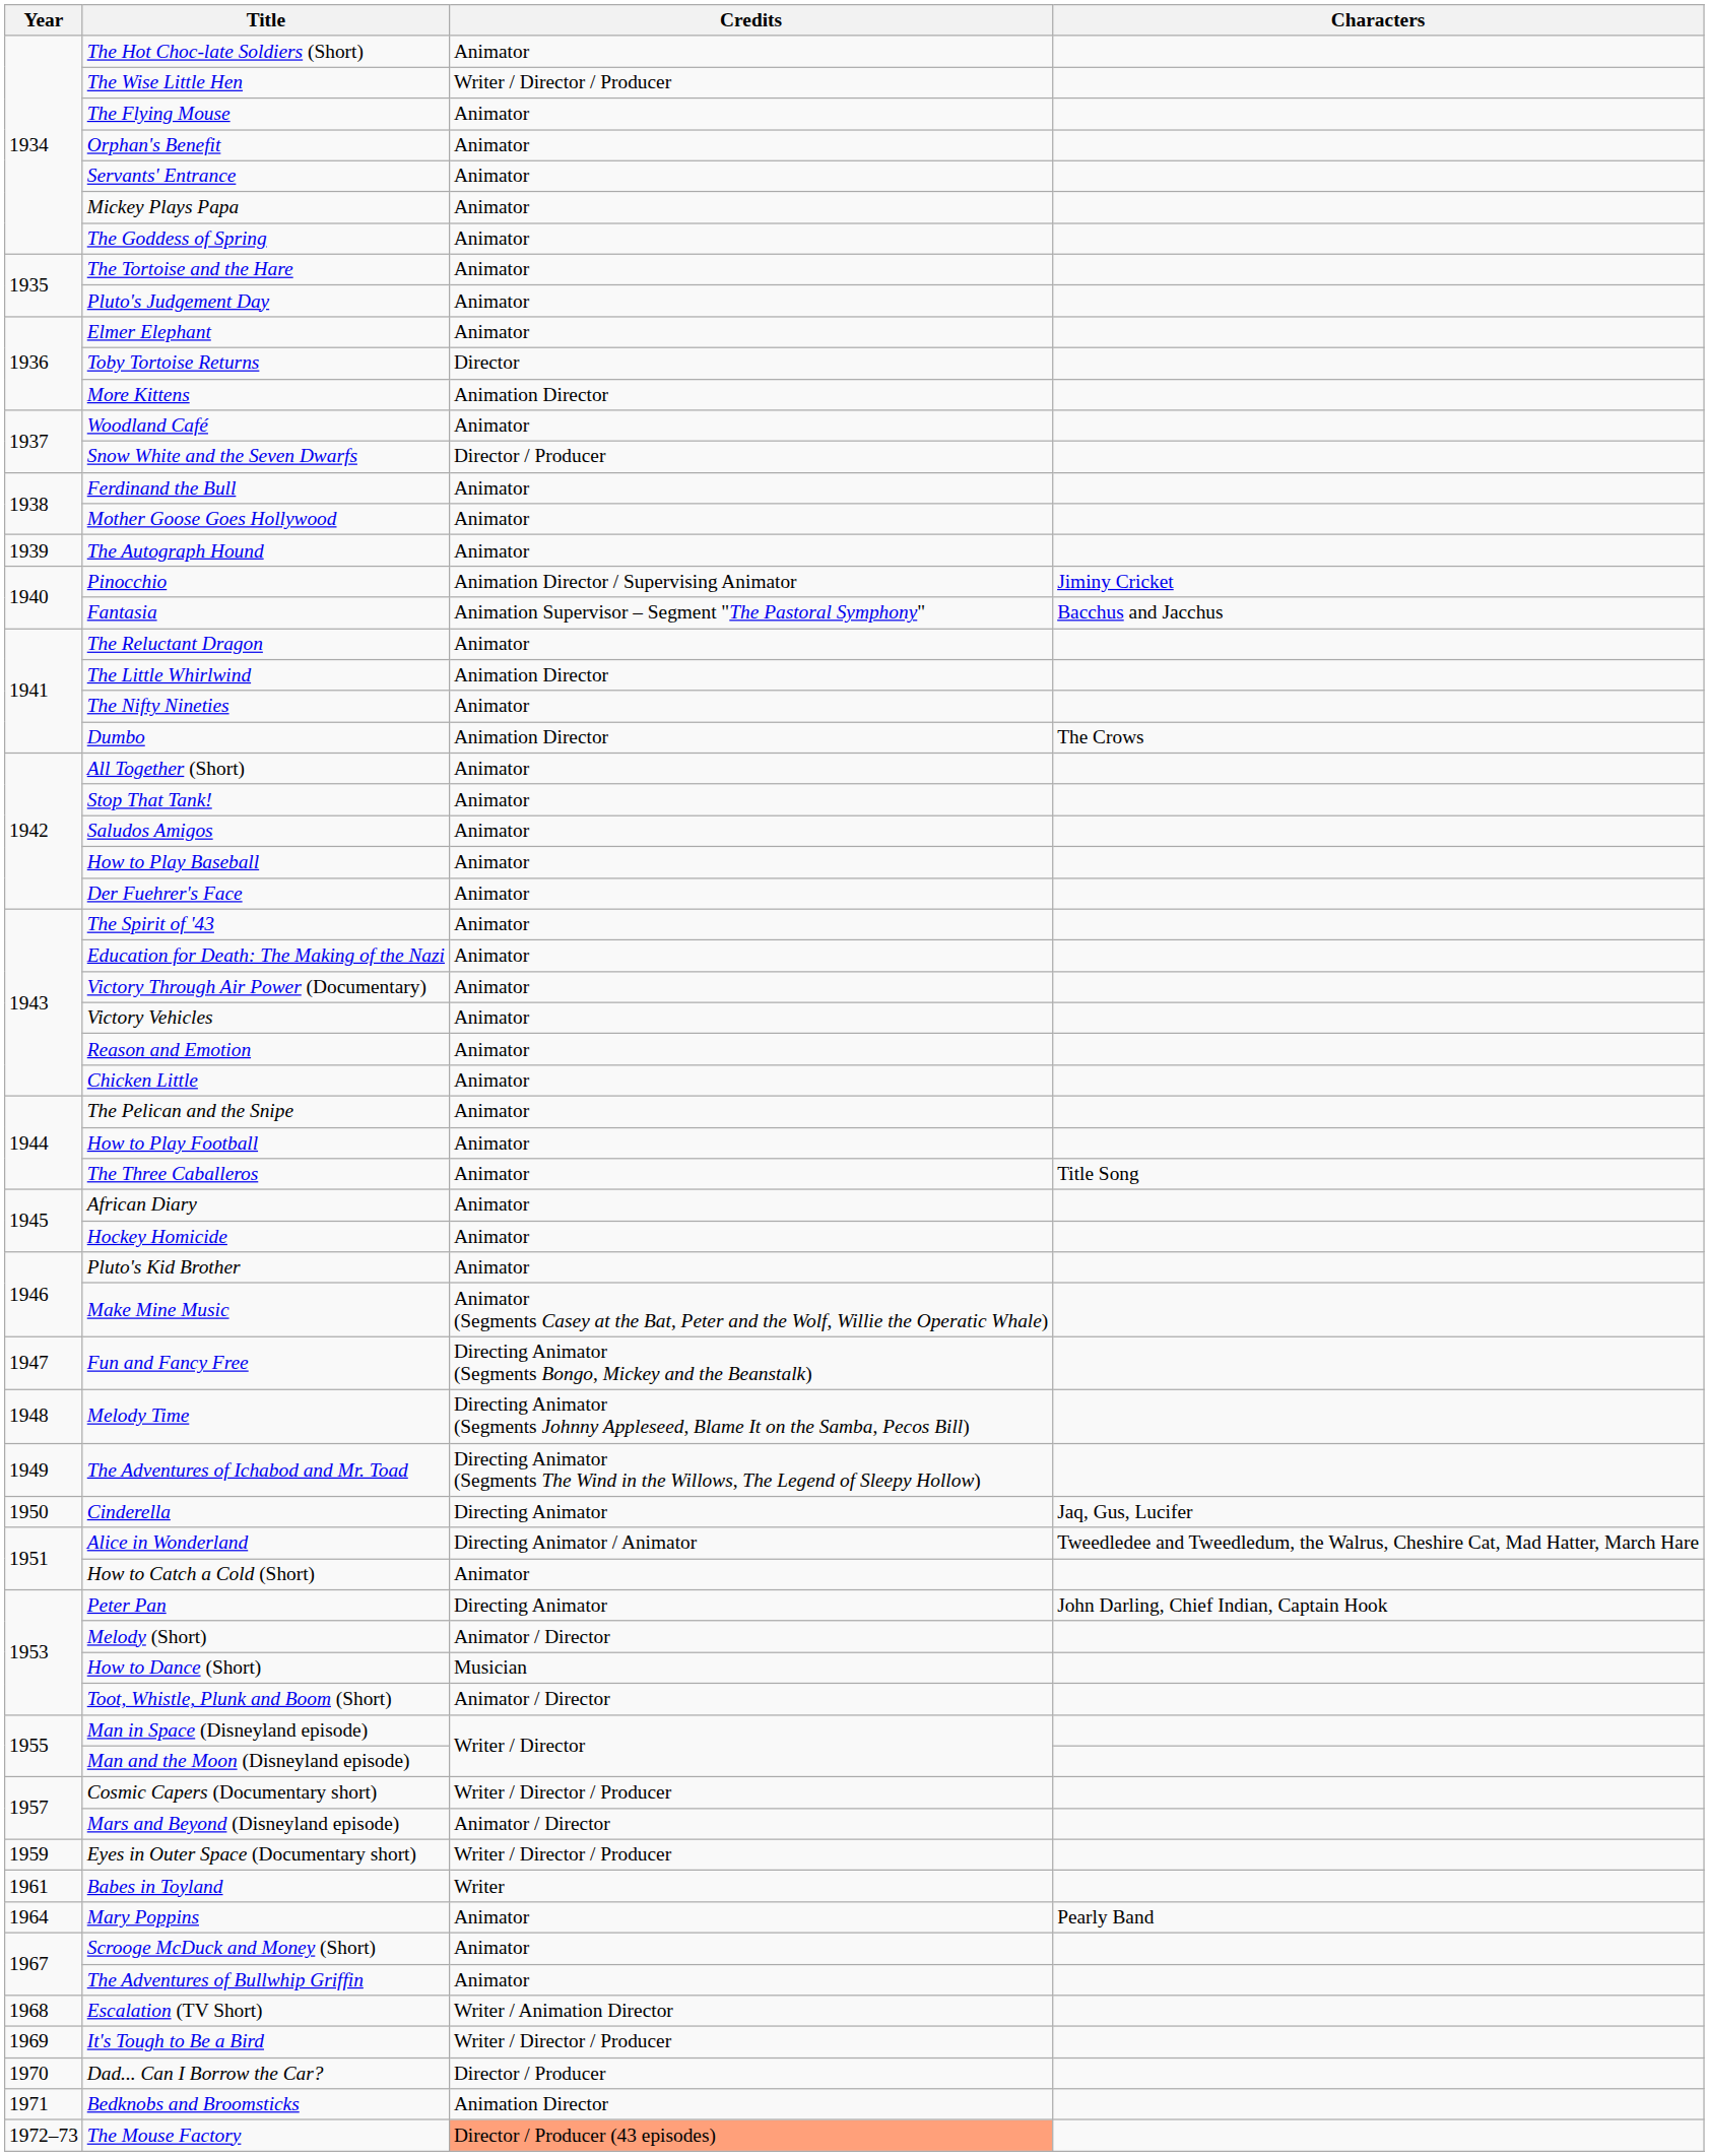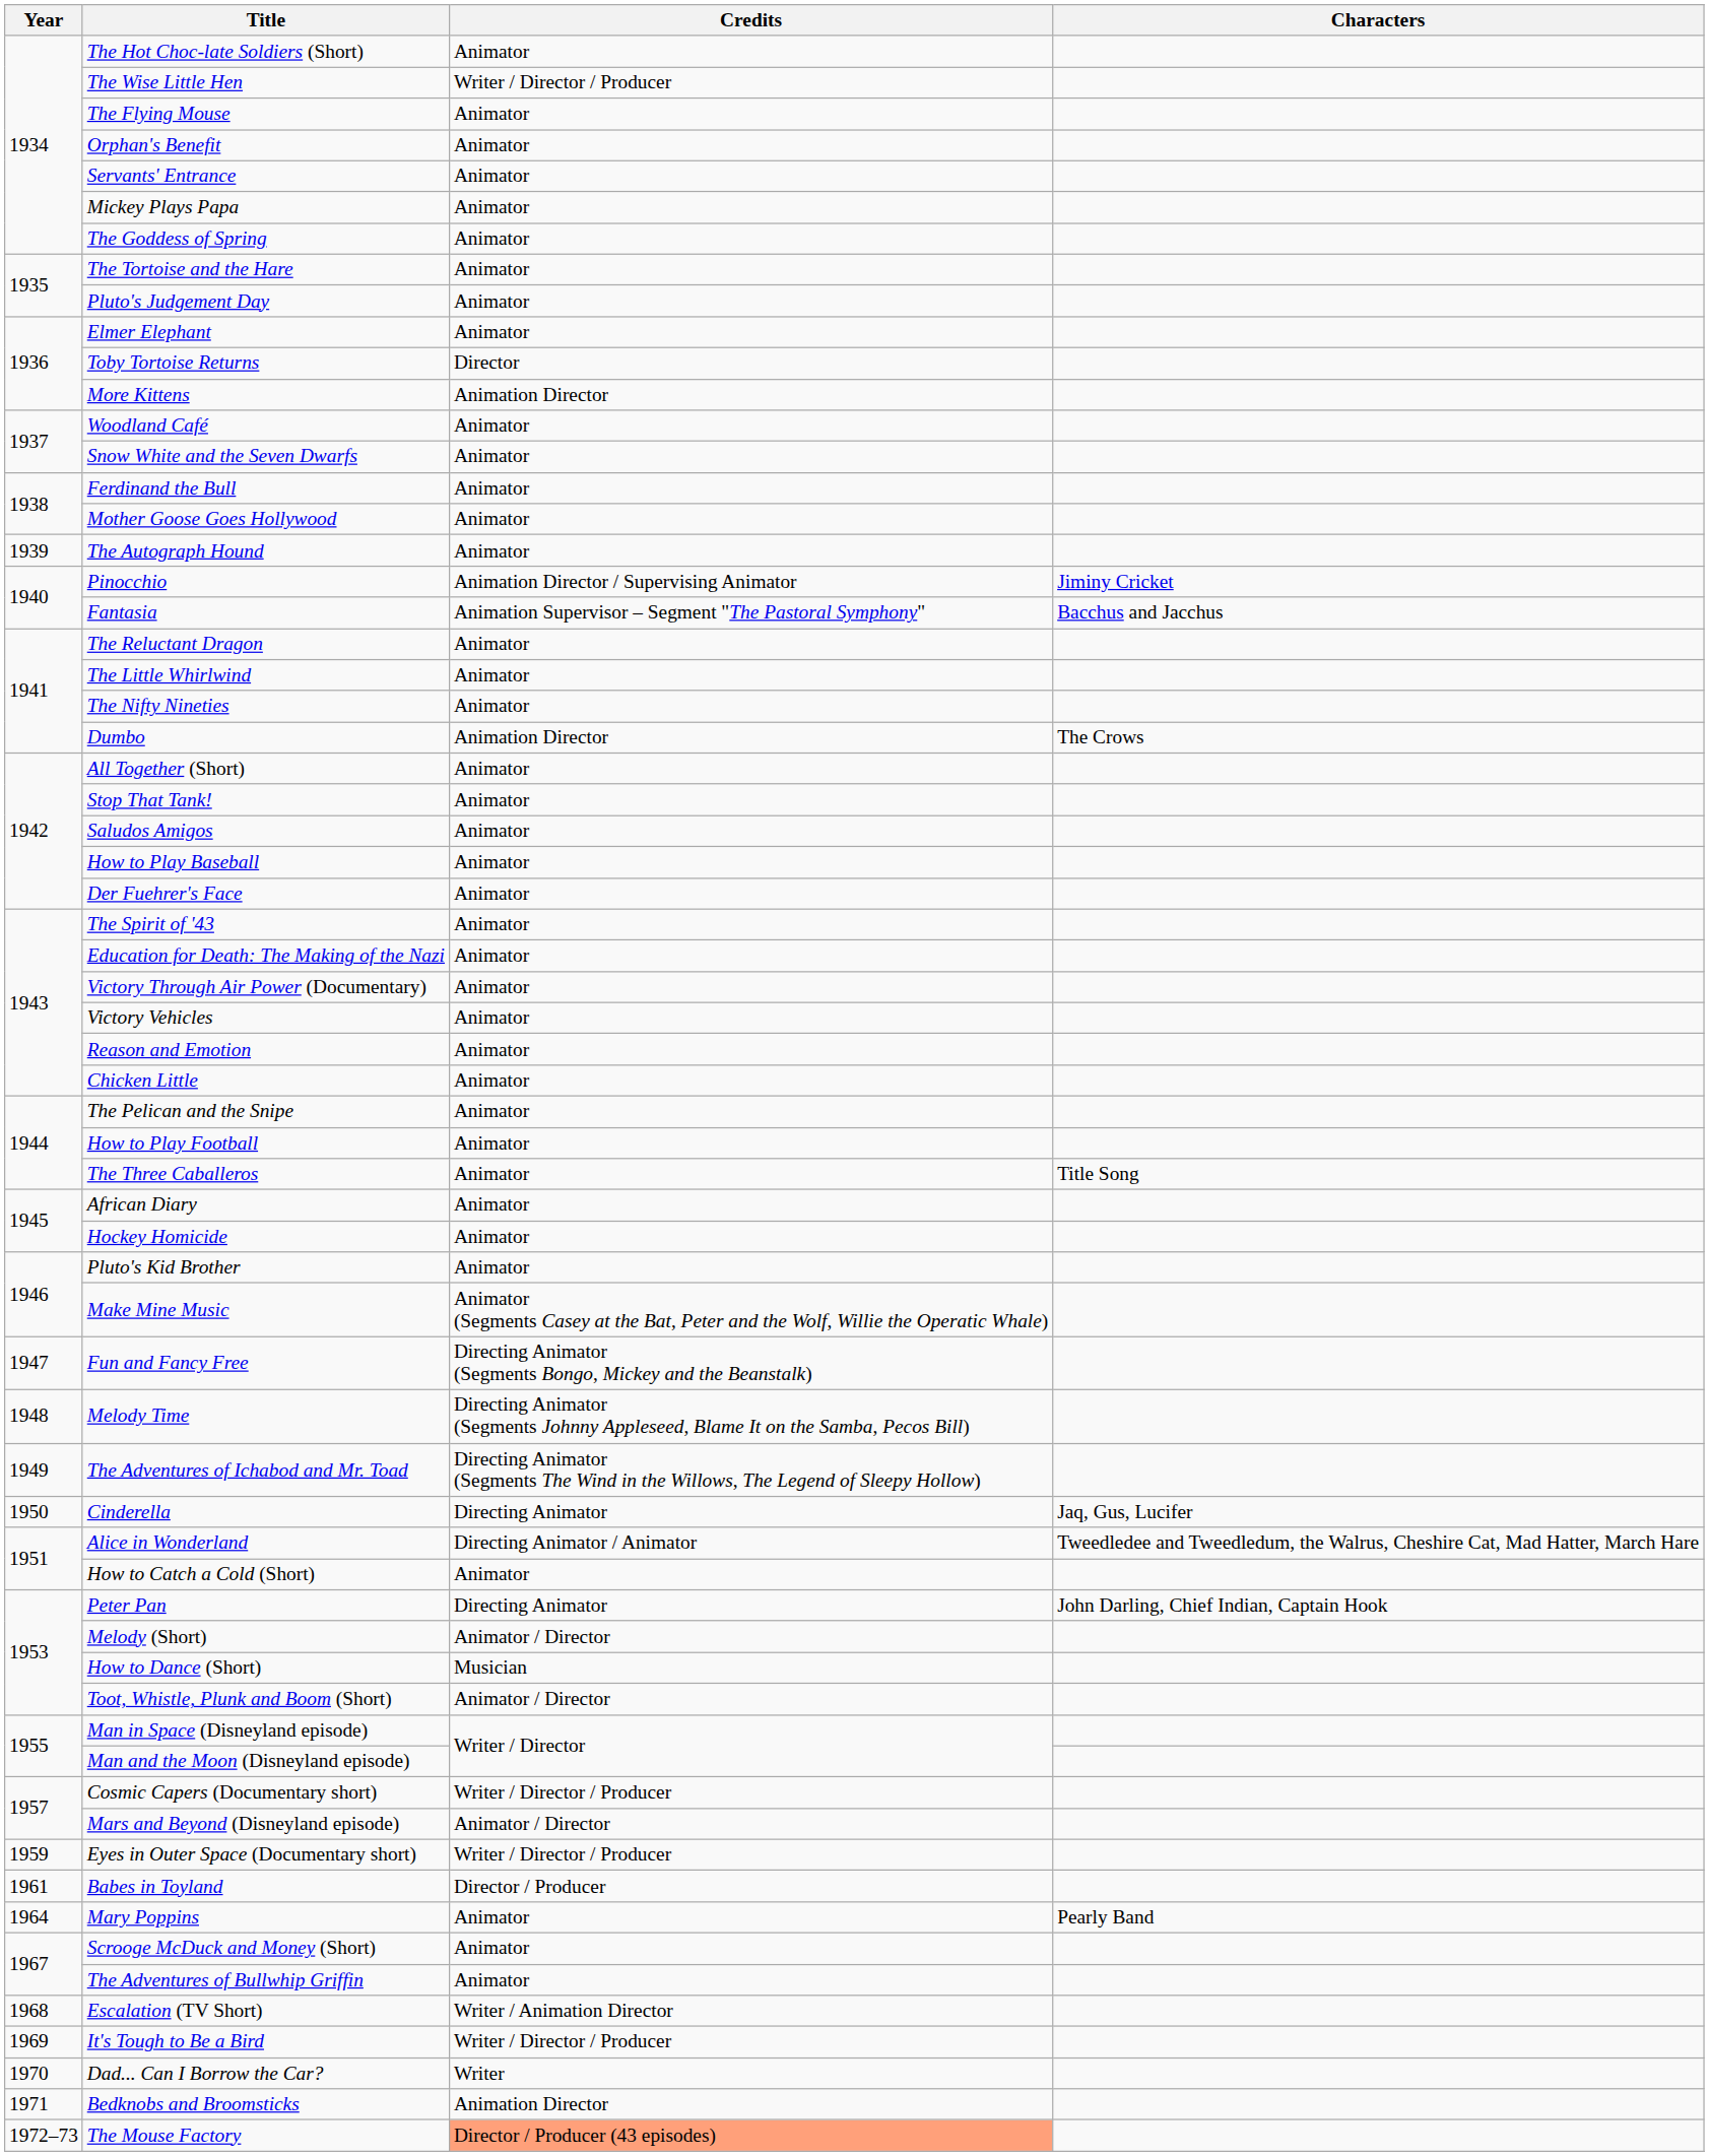Snow White and the Seven Dwarfs | Credits: Director / Producer -> Animator
The Little Whirlwind | Credits: Animation Director -> Animator
Babes in Toyland | Credits: Writer -> Director / Producer
Dad... Can I Borrow the Car? | Credits: Director / Producer -> Writer
